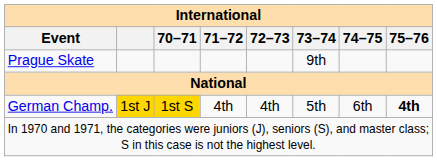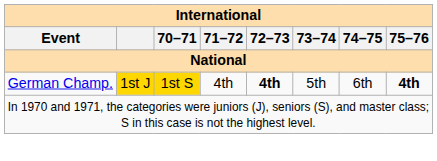- row: Prague Skate | 9th
German Champ. | 72–73: normal -> bold
